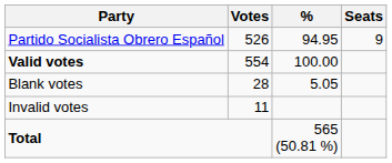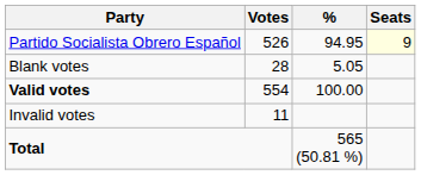Partido Socialista Obrero Español | Seats: no background -> lightyellow background
rows swapped: Blank votes <-> Valid votes
